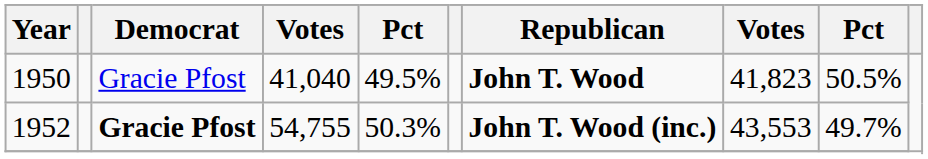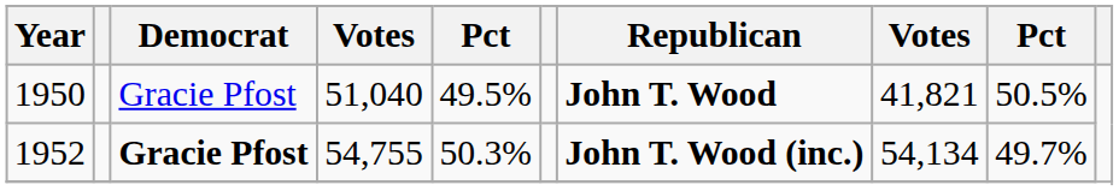1950 | column 4: 41,040 -> 51,040
1950 | column 8: 41,823 -> 41,821
1952 | column 8: 43,553 -> 54,134
